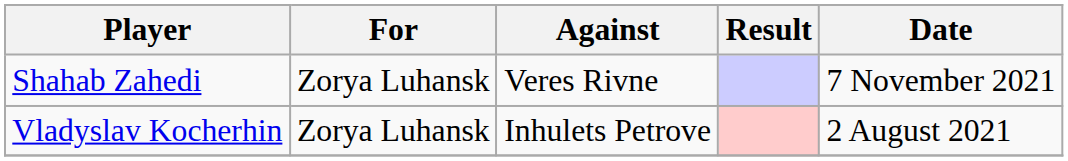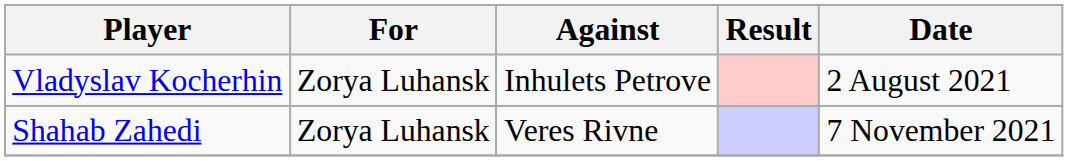rows swapped: Vladyslav Kocherhin <-> Shahab Zahedi
